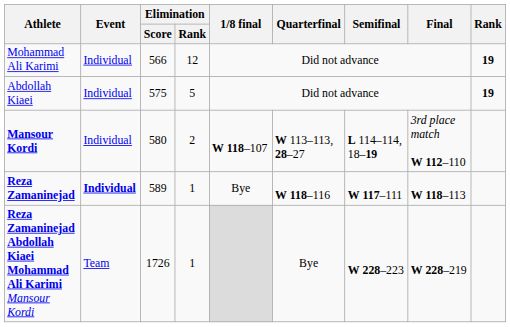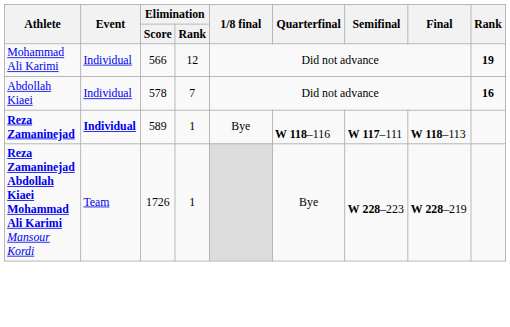Abdollah Kiaei | Elimination / Score: 575 -> 578
Abdollah Kiaei | Elimination / Rank: 5 -> 7
Abdollah Kiaei | Rank: 19 -> 16
- row: Mansour Kordi | Individual | 580 | 2 | W 118–107 | W 113–113, 28–27 | L 114–114, 18–19 | 3rd place match W 112–110
